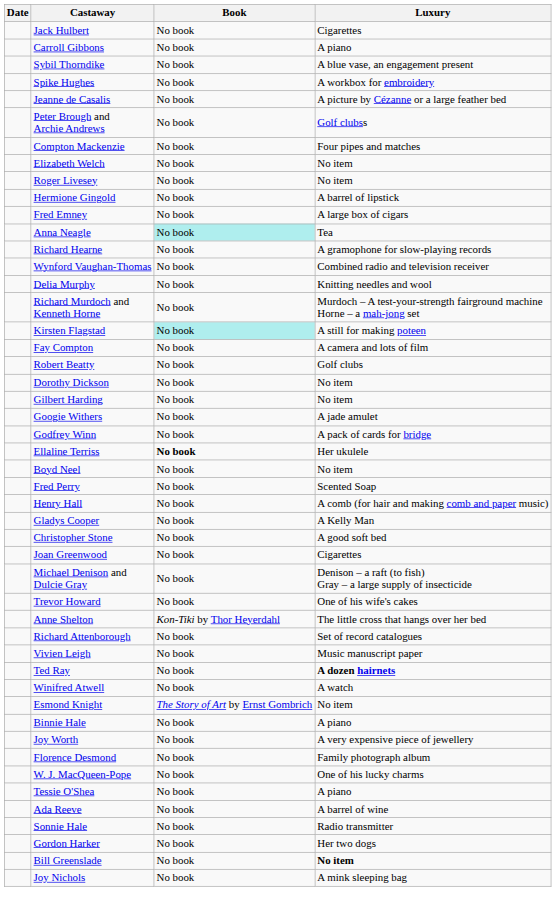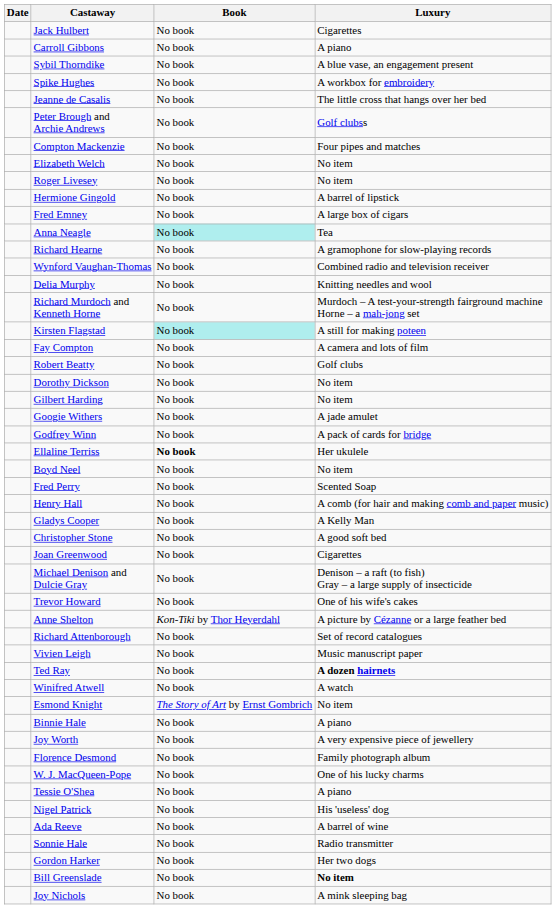Jeanne de Casalis | Luxury: A picture by Cézanne or a large feather bed -> The little cross that hangs over her bed
Anne Shelton | Luxury: The little cross that hangs over her bed -> A picture by Cézanne or a large feather bed
+ row: Nigel Patrick | No book | His 'useless' dog
